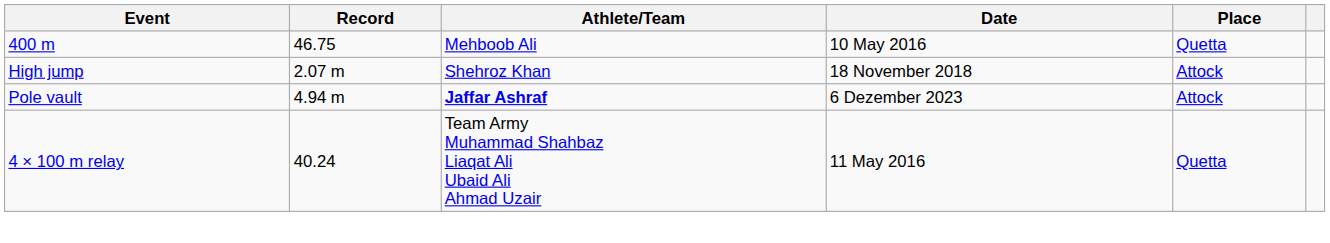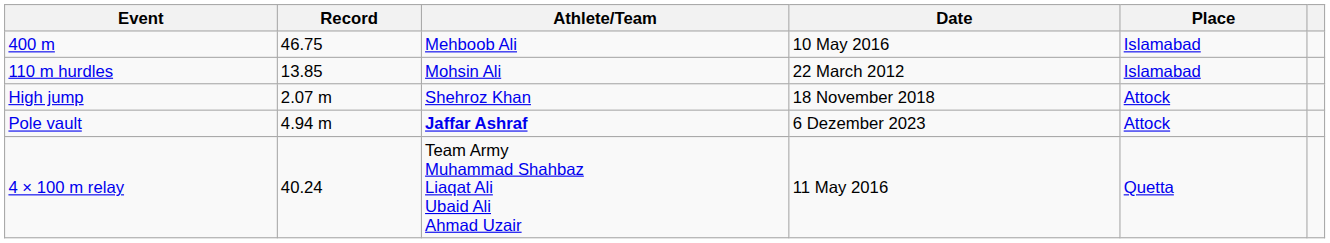400 m | Place: Quetta -> Islamabad
+ row: 110 m hurdles | 13.85 | Mohsin Ali | 22 March 2012 | Islamabad
